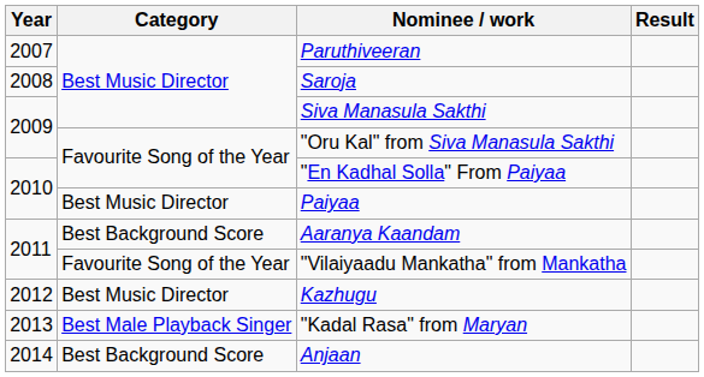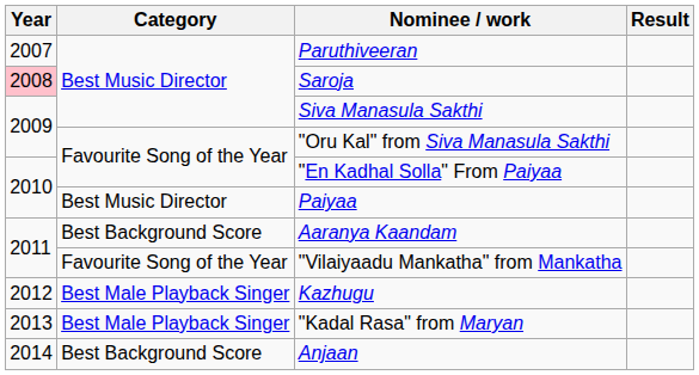Saroja | Year: no background -> pink background
Kazhugu | Category: Best Music Director -> Best Male Playback Singer
